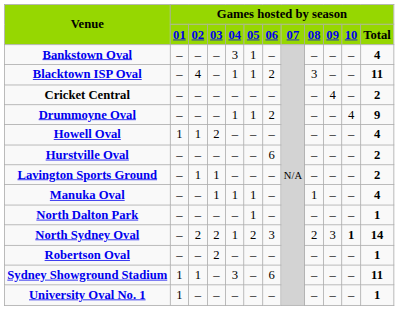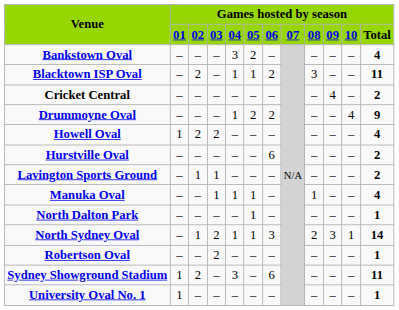Bankstown Oval | column 6: 1 -> 2
Blacktown ISP Oval | column 3: 4 -> 2
Drummoyne Oval | column 6: 1 -> 2
Howell Oval | column 3: 1 -> 2
North Sydney Oval | column 3: 2 -> 1
North Sydney Oval | column 6: 2 -> 1
North Sydney Oval | column 11: bold -> normal
Sydney Showground Stadium | column 3: 1 -> 2
